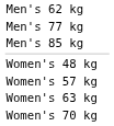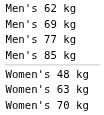+ row: Men's 69 kg
- row: Women's 57 kg
